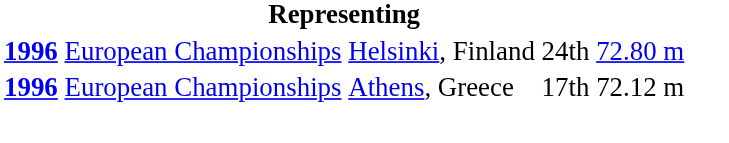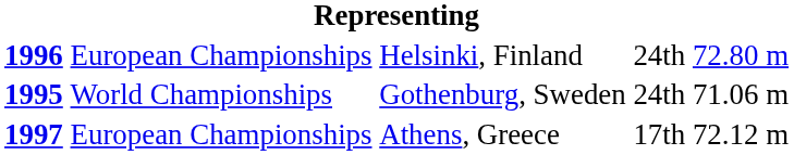+ row: 1995 | World Championships | Gothenburg, Sweden | 24th | 71.06 m
Athens, Greece | column 1: 1996 -> 1997
